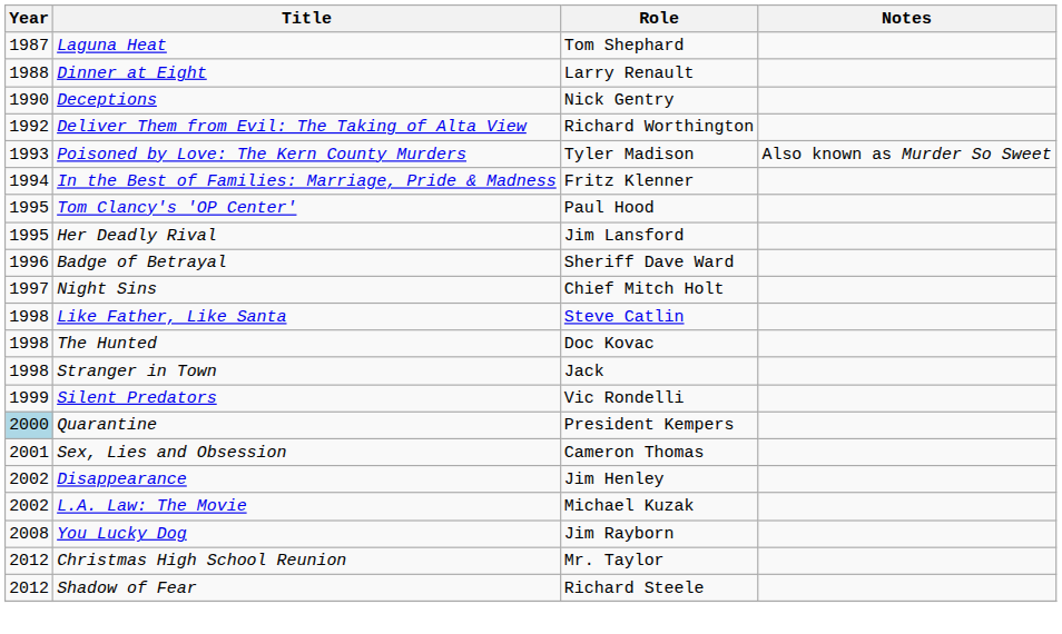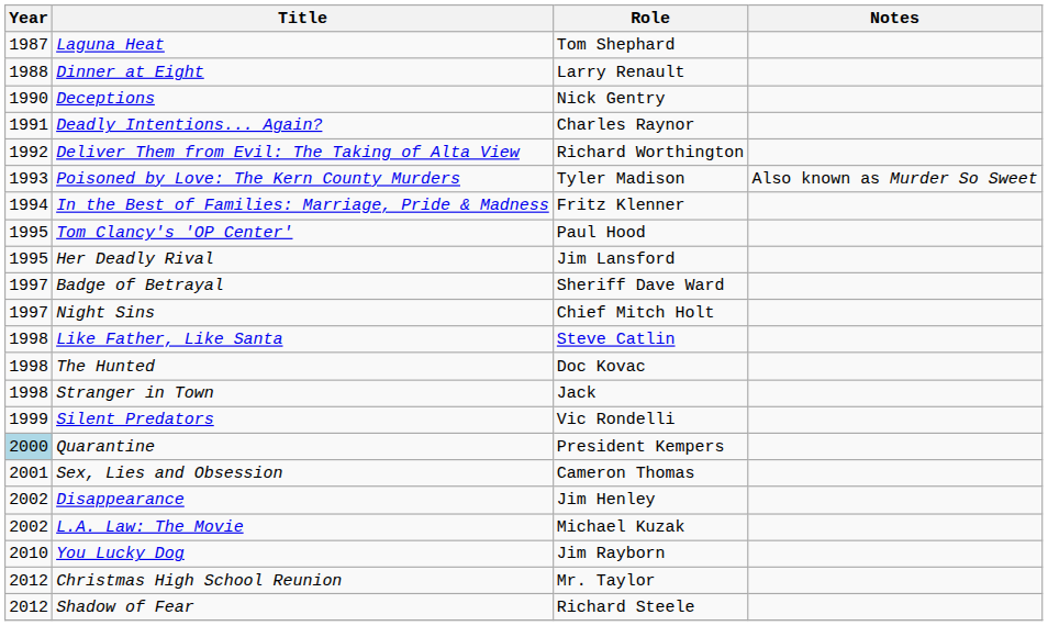+ row: 1991 | Deadly Intentions... Again? | Charles Raynor
Badge of Betrayal | Year: 1996 -> 1997
You Lucky Dog | Year: 2008 -> 2010
